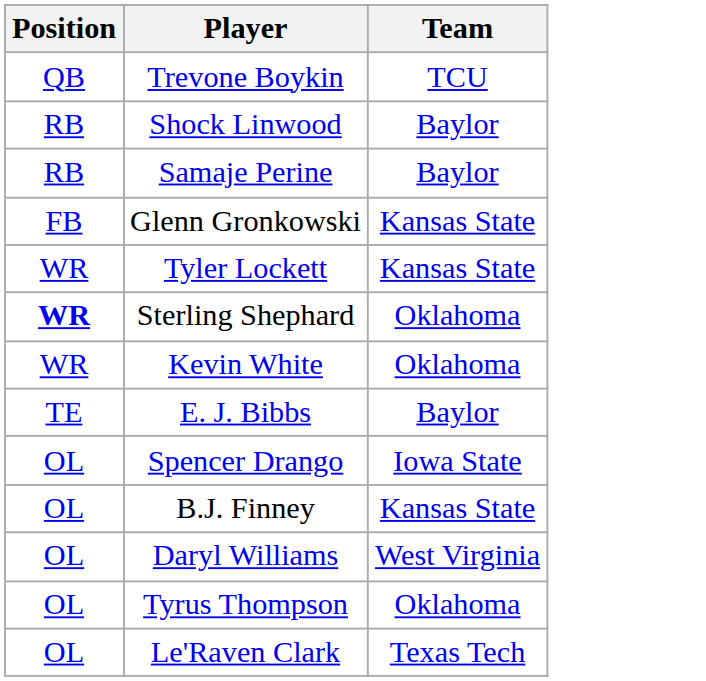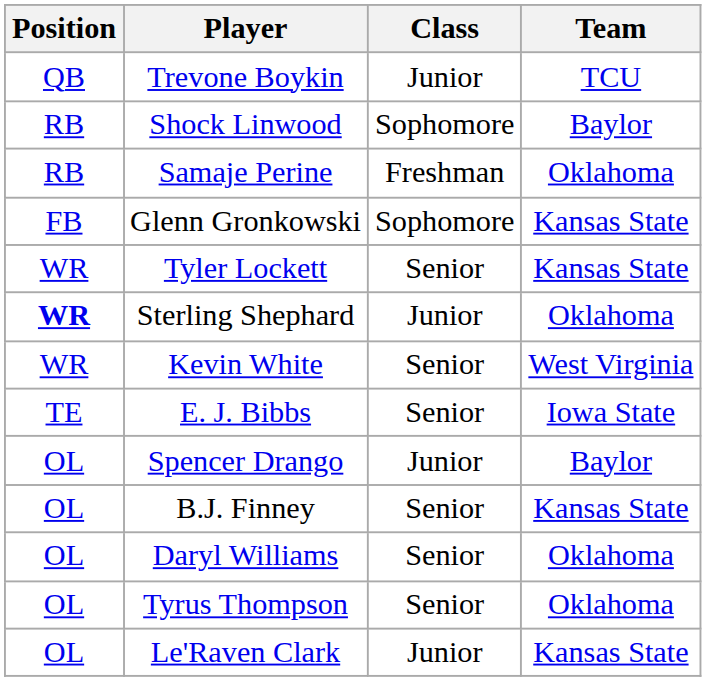+ column: Class | Junior | Sophomore | Freshman | Sophomore | Senior | Junior | Senior | Senior | Junior | Senior | Senior | Senior | Junior
Samaje Perine | Team: Baylor -> Oklahoma
Kevin White | Team: Oklahoma -> West Virginia
E. J. Bibbs | Team: Baylor -> Iowa State
Spencer Drango | Team: Iowa State -> Baylor
Daryl Williams | Team: West Virginia -> Oklahoma
Le'Raven Clark | Team: Texas Tech -> Kansas State
